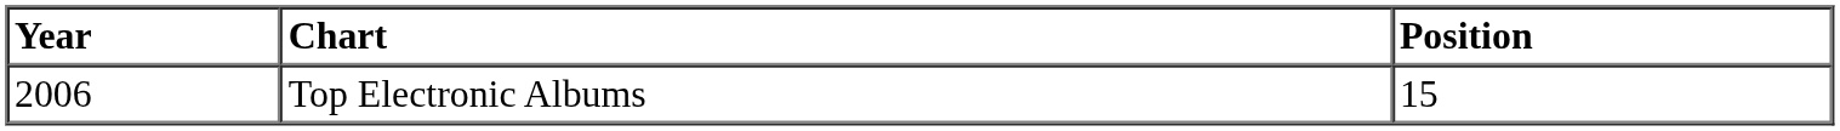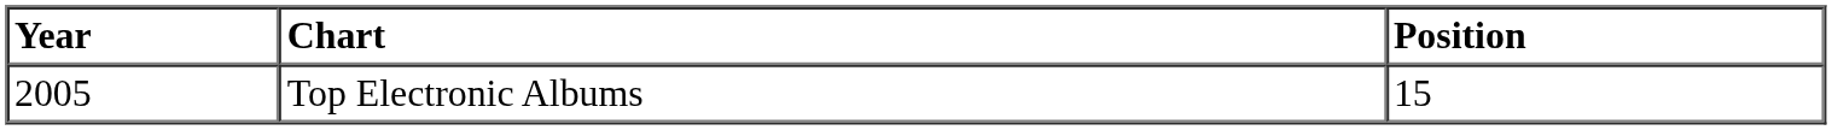Top Electronic Albums | Year: 2006 -> 2005
